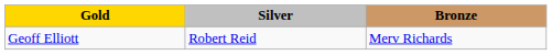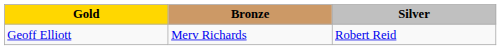columns swapped: Silver <-> Bronze
